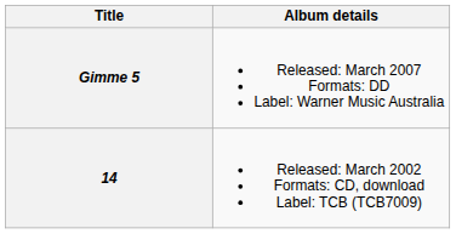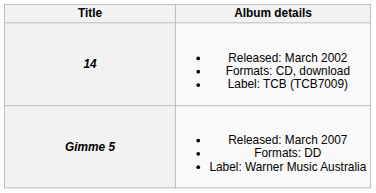rows swapped: 14 <-> Gimme 5
